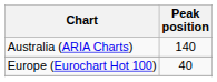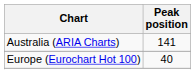Australia (ARIA Charts) | Peak position: 140 -> 141
